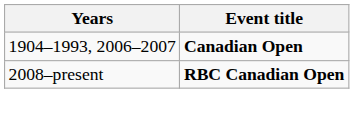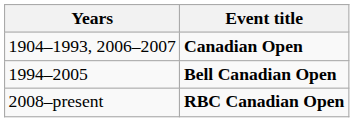+ row: 1994–2005 | Bell Canadian Open
